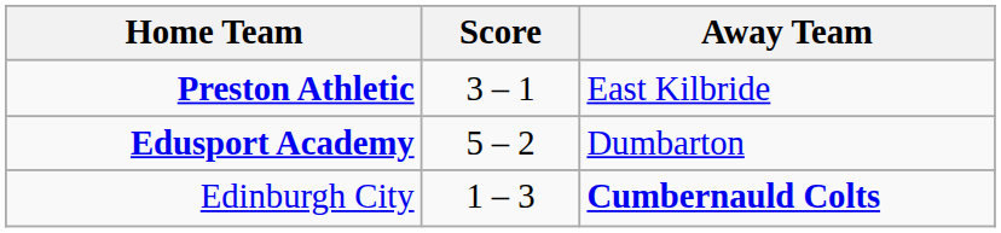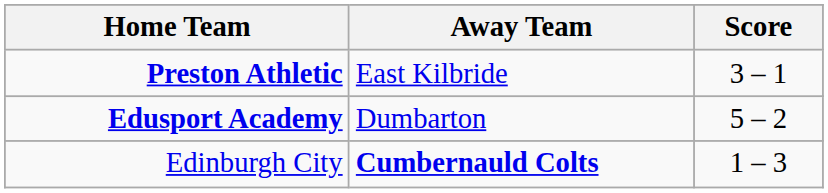columns swapped: Score <-> Away Team
